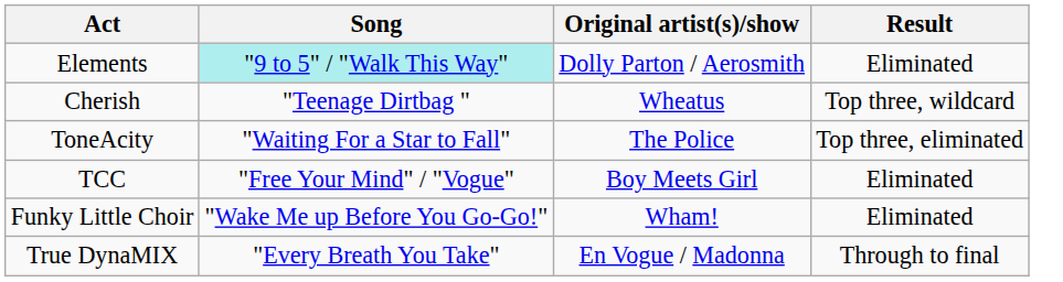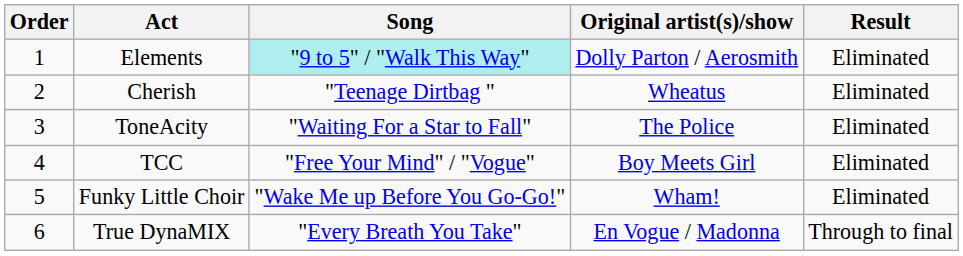+ column: Order | 1 | 2 | 3 | 4 | 5 | 6
Cherish | Result: Top three, wildcard -> Eliminated
ToneAcity | Result: Top three, eliminated -> Eliminated
